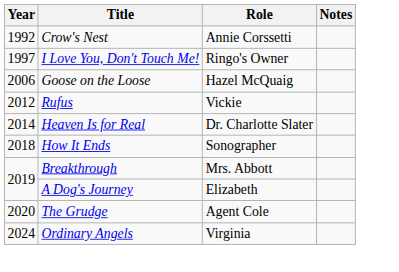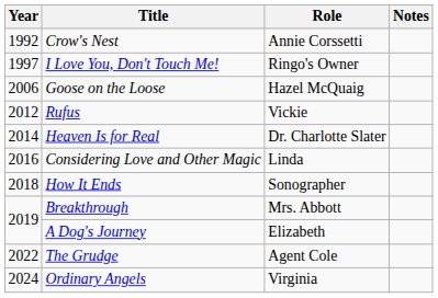+ row: 2016 | Considering Love and Other Magic | Linda
The Grudge | Year: 2020 -> 2022
